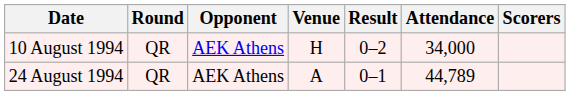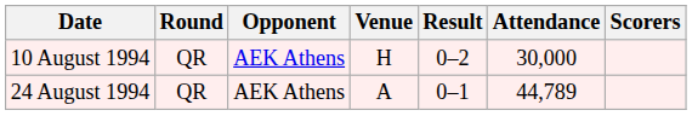10 August 1994 | Attendance: 34,000 -> 30,000
